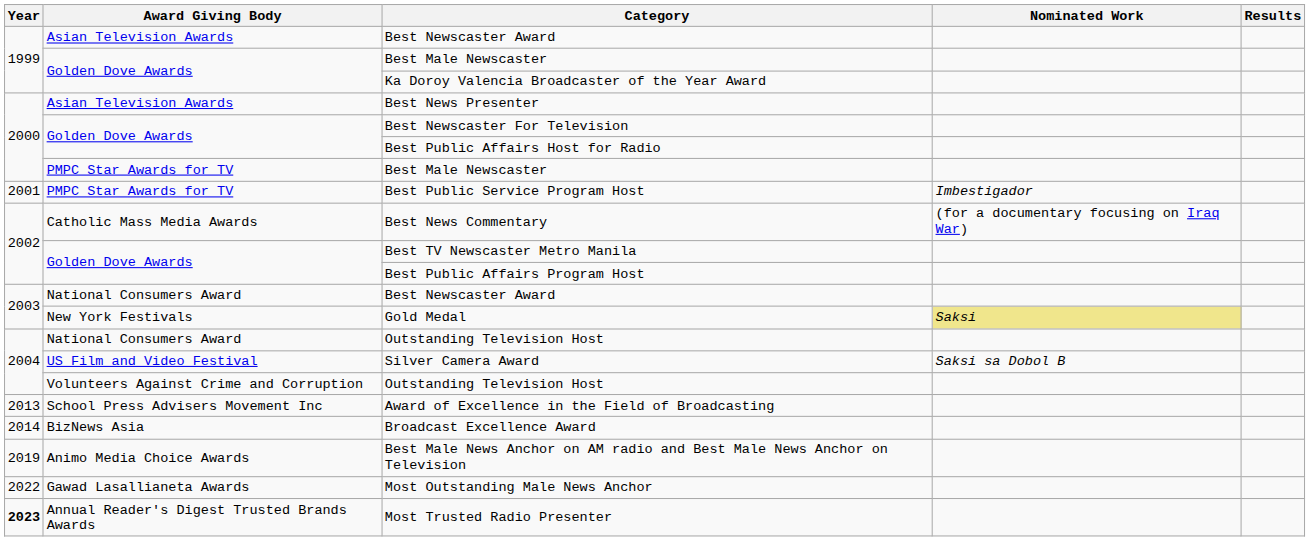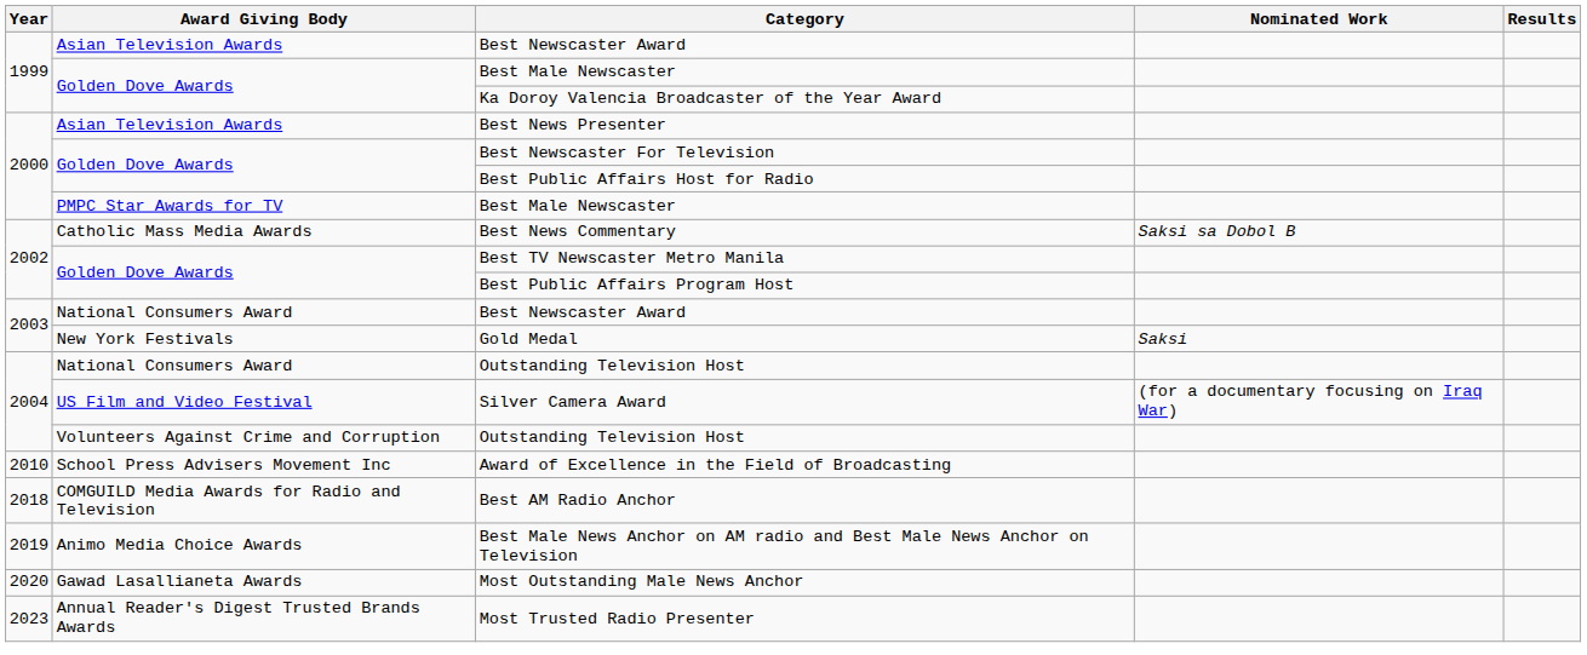- row: 2001 | PMPC Star Awards for TV | Best Public Service Program Host | Imbestigador
Best News Commentary | Nominated Work: (for a documentary focusing on Iraq War) -> Saksi sa Dobol B
Gold Medal | Nominated Work: khaki background -> no background
Silver Camera Award | Nominated Work: Saksi sa Dobol B -> (for a documentary focusing on Iraq War)
Award of Excellence in the Field of Broadcasting | Year: 2013 -> 2010
- row: 2014 | BizNews Asia | Broadcast Excellence Award
+ row: 2018 | COMGUILD Media Awards for Radio and Television | Best AM Radio Anchor
Most Outstanding Male News Anchor | Year: 2022 -> 2020
Most Trusted Radio Presenter | Year: bold -> normal
